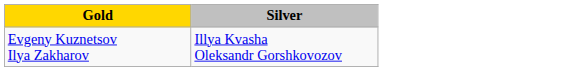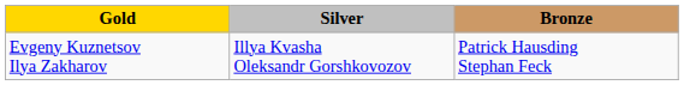+ column: Bronze | Patrick Hausding Stephan Feck
